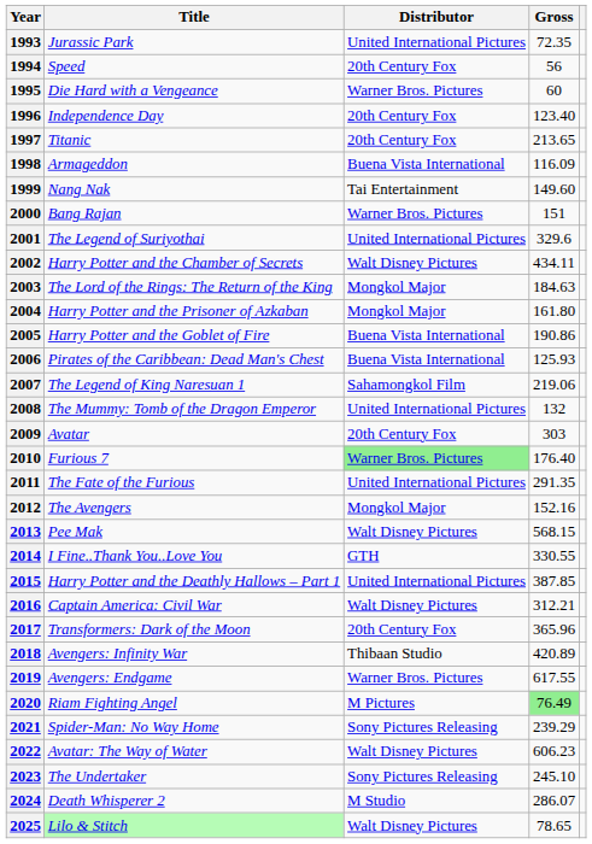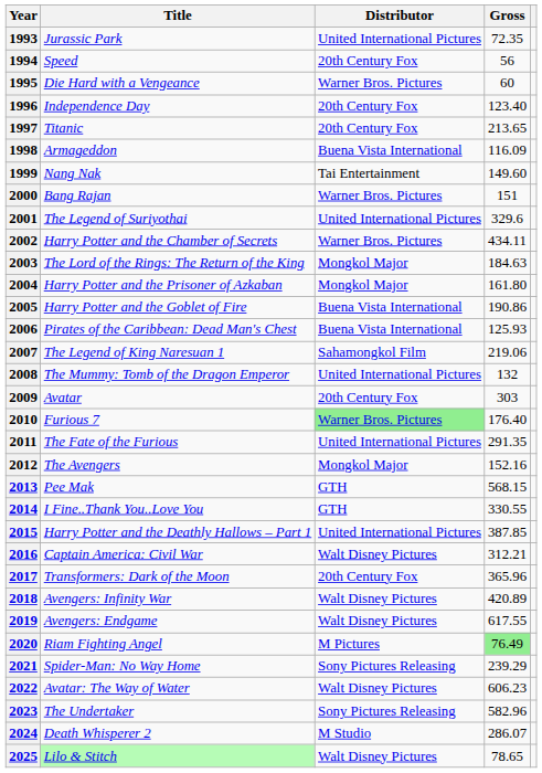2002 | Distributor: Walt Disney Pictures -> Warner Bros. Pictures
2013 | Distributor: Walt Disney Pictures -> GTH
2018 | Distributor: Thibaan Studio -> Walt Disney Pictures
2019 | Distributor: Warner Bros. Pictures -> Walt Disney Pictures
2023 | Gross: 245.10 -> 582.96
